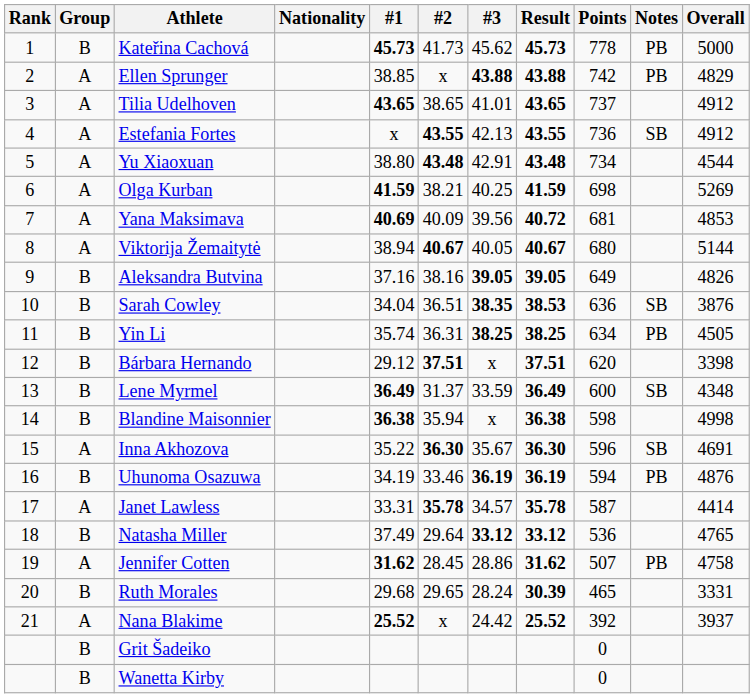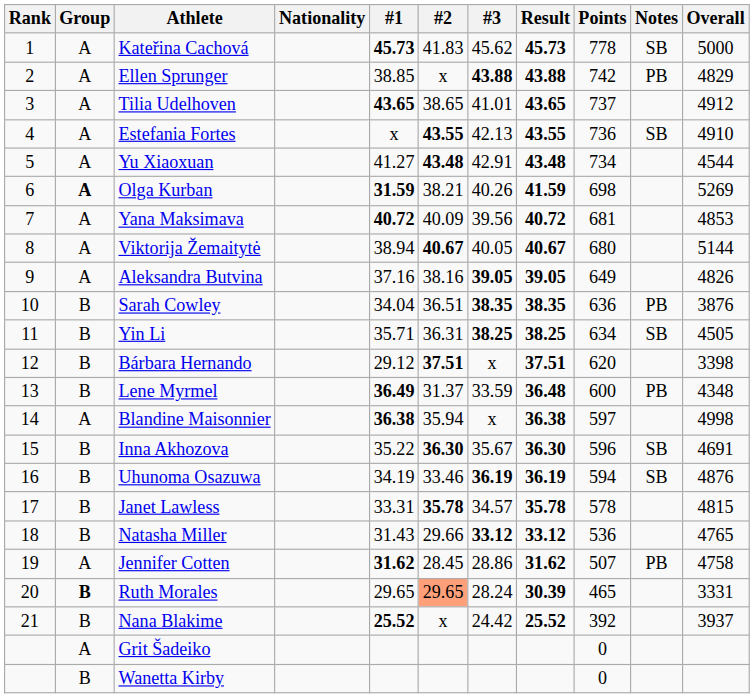Kateřina Cachová | Group: B -> A
Kateřina Cachová | #2: 41.73 -> 41.83
Kateřina Cachová | Notes: PB -> SB
Estefania Fortes | Overall: 4912 -> 4910
Yu Xiaoxuan | #1: 38.80 -> 41.27
Olga Kurban | Group: normal -> bold
Olga Kurban | #1: 41.59 -> 31.59
Olga Kurban | #3: 40.25 -> 40.26
Yana Maksimava | #1: 40.69 -> 40.72
Aleksandra Butvina | Group: B -> A
Sarah Cowley | Result: 38.53 -> 38.35
Sarah Cowley | Notes: SB -> PB
Yin Li | #1: 35.74 -> 35.71
Yin Li | Notes: PB -> SB
Lene Myrmel | Result: 36.49 -> 36.48
Lene Myrmel | Notes: SB -> PB
Blandine Maisonnier | Group: B -> A
Blandine Maisonnier | Points: 598 -> 597
Inna Akhozova | Group: A -> B
Uhunoma Osazuwa | Notes: PB -> SB
Janet Lawless | Group: A -> B
Janet Lawless | Points: 587 -> 578
Janet Lawless | Overall: 4414 -> 4815
Natasha Miller | #1: 37.49 -> 31.43
Natasha Miller | #2: 29.64 -> 29.66
Ruth Morales | Group: normal -> bold
Ruth Morales | #1: 29.68 -> 29.65
Ruth Morales | #2: no background -> lightsalmon background
Nana Blakime | Group: A -> B
Grit Šadeiko | Group: B -> A
